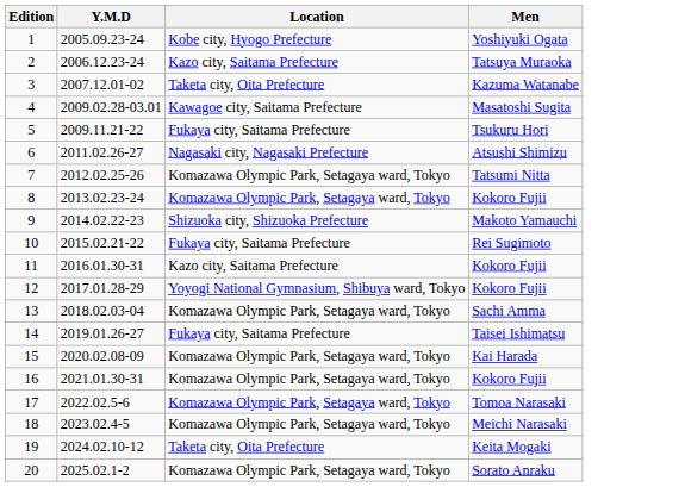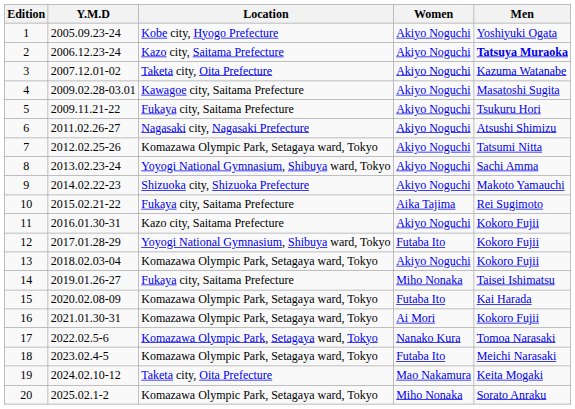+ column: Women | Akiyo Noguchi | Akiyo Noguchi | Akiyo Noguchi | Akiyo Noguchi | Akiyo Noguchi | Akiyo Noguchi | Akiyo Noguchi | Akiyo Noguchi | Akiyo Noguchi | Aika Tajima | Akiyo Noguchi | Futaba Ito | Akiyo Noguchi | Miho Nonaka | Futaba Ito | Ai Mori | Nanako Kura | Futaba Ito | Mao Nakamura | Miho Nonaka
2 | Men: normal -> bold
8 | Location: Komazawa Olympic Park, Setagaya ward, Tokyo -> Yoyogi National Gymnasium, Shibuya ward, Tokyo
8 | Men: Kokoro Fujii -> Sachi Amma
13 | Men: Sachi Amma -> Kokoro Fujii
